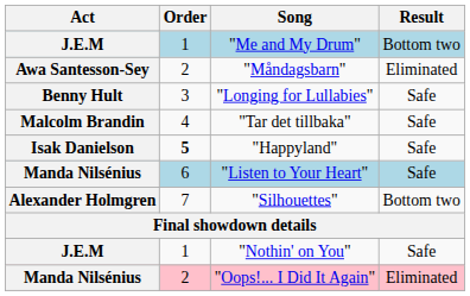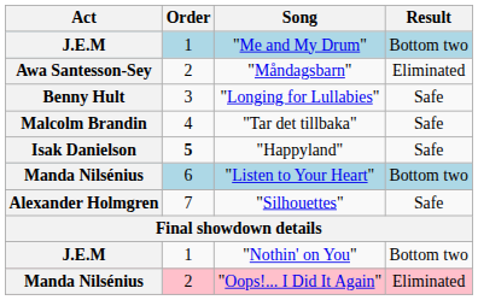"Listen to Your Heart" | Result: Safe -> Bottom two
"Silhouettes" | Result: Bottom two -> Safe
"Nothin' on You" | Result: Safe -> Bottom two
